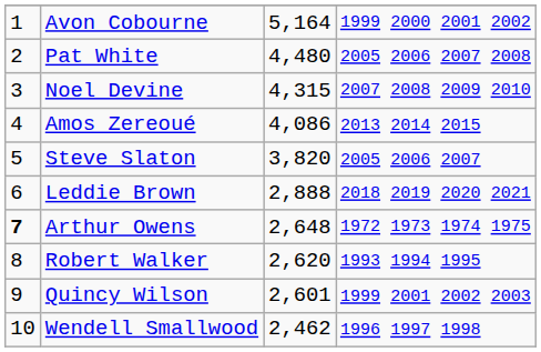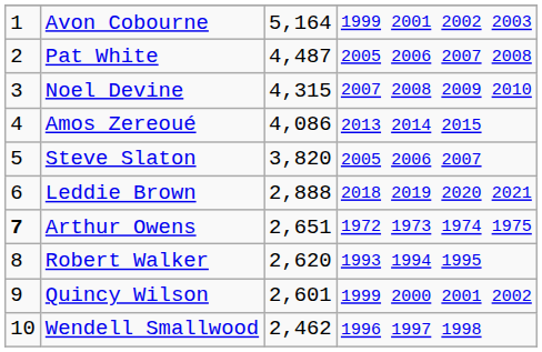Avon Cobourne | column 4: 1999 2000 2001 2002 -> 1999 2001 2002 2003
Pat White | column 3: 4,480 -> 4,487
Arthur Owens | column 3: 2,648 -> 2,651
Quincy Wilson | column 4: 1999 2001 2002 2003 -> 1999 2000 2001 2002
